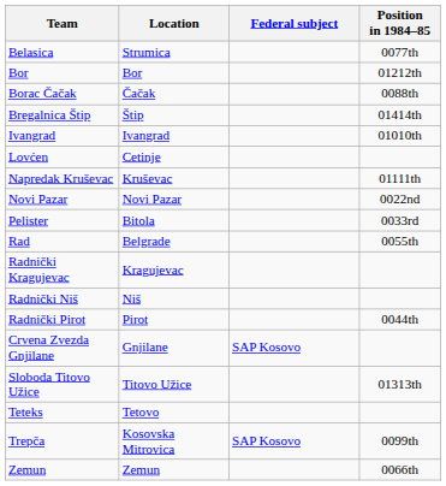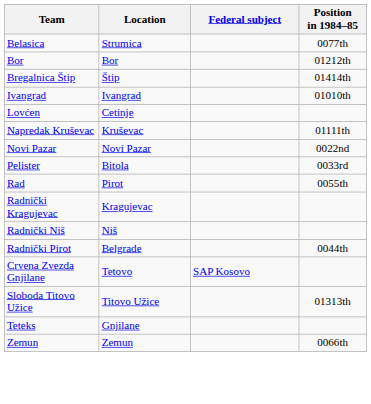- row: Borac Čačak | Čačak | 0088th
Rad | Location: Belgrade -> Pirot
Radnički Pirot | Location: Pirot -> Belgrade
Crvena Zvezda Gnjilane | Location: Gnjilane -> Tetovo
Teteks | Location: Tetovo -> Gnjilane
- row: Trepča | Kosovska Mitrovica | SAP Kosovo | 0099th
